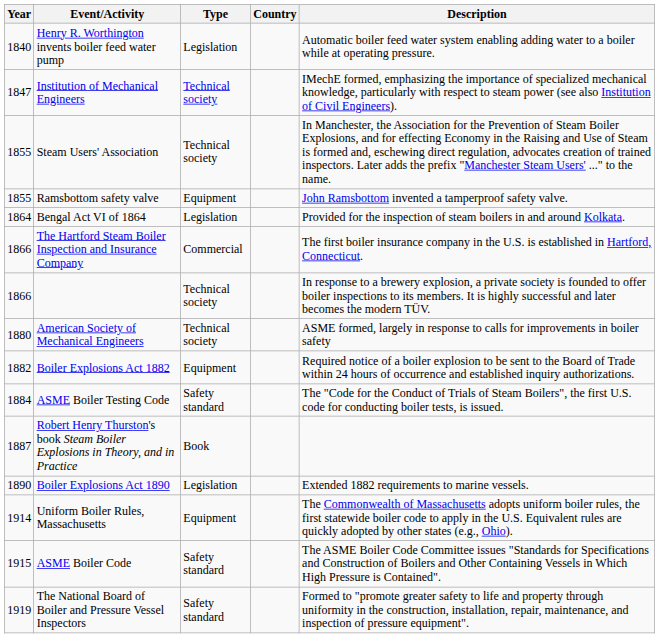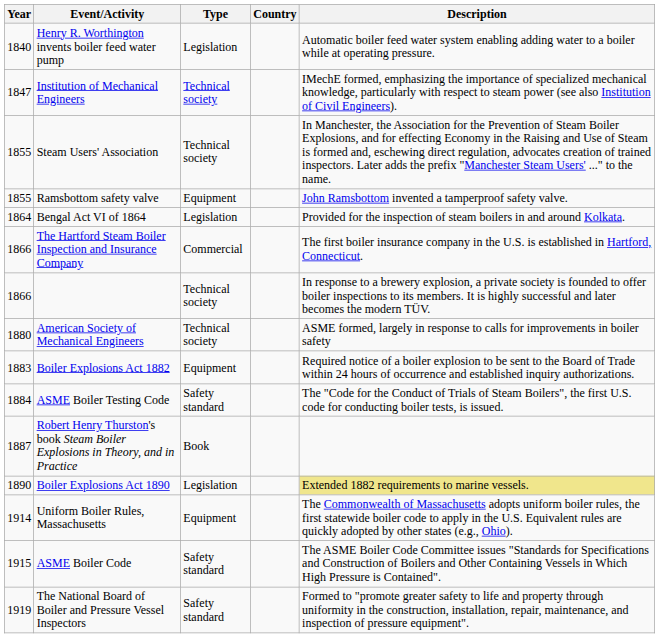Boiler Explosions Act 1882 | Year: 1882 -> 1883
Boiler Explosions Act 1890 | Description: no background -> khaki background
